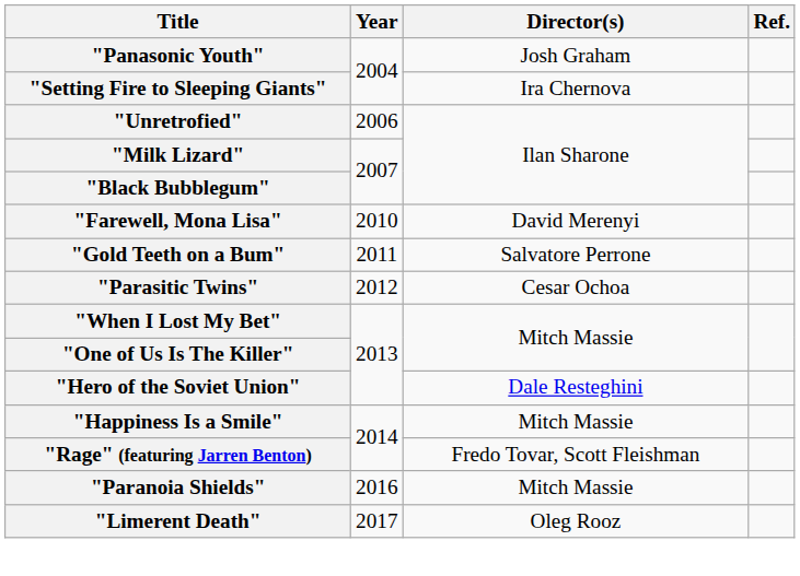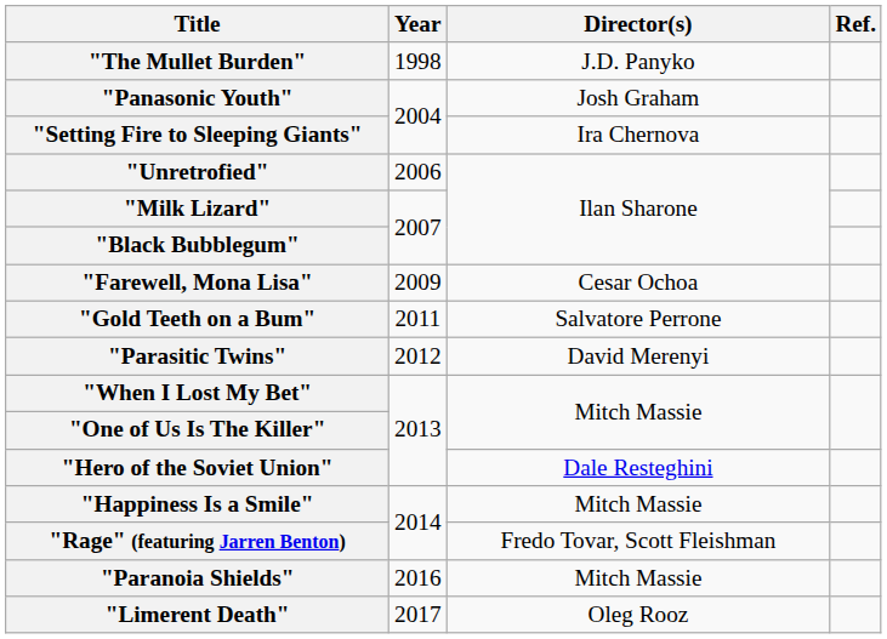+ row: "The Mullet Burden" | 1998 | J.D. Panyko
"Farewell, Mona Lisa" | Year: 2010 -> 2009
"Farewell, Mona Lisa" | Director(s): David Merenyi -> Cesar Ochoa
"Parasitic Twins" | Director(s): Cesar Ochoa -> David Merenyi
